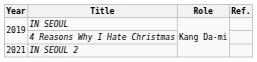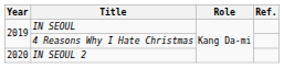IN SEOUL 2 | Year: 2021 -> 2020
